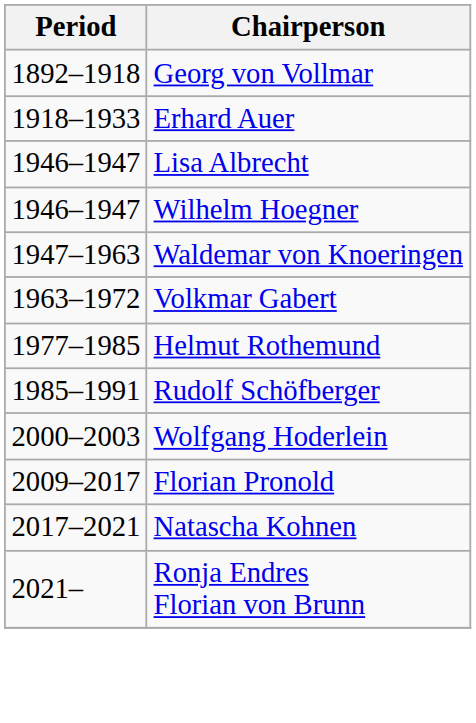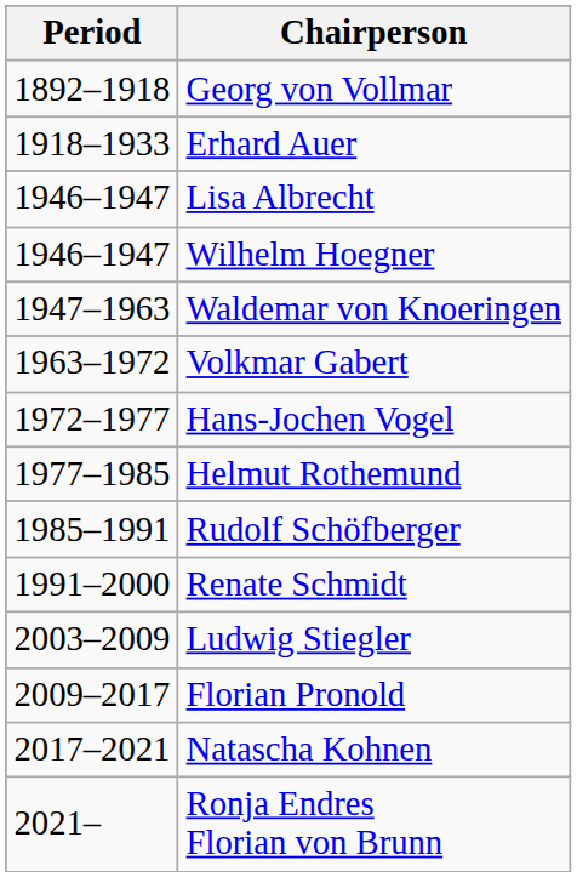+ row: 1972–1977 | Hans-Jochen Vogel
+ row: 1991–2000 | Renate Schmidt
- row: 2000–2003 | Wolfgang Hoderlein
+ row: 2003–2009 | Ludwig Stiegler
